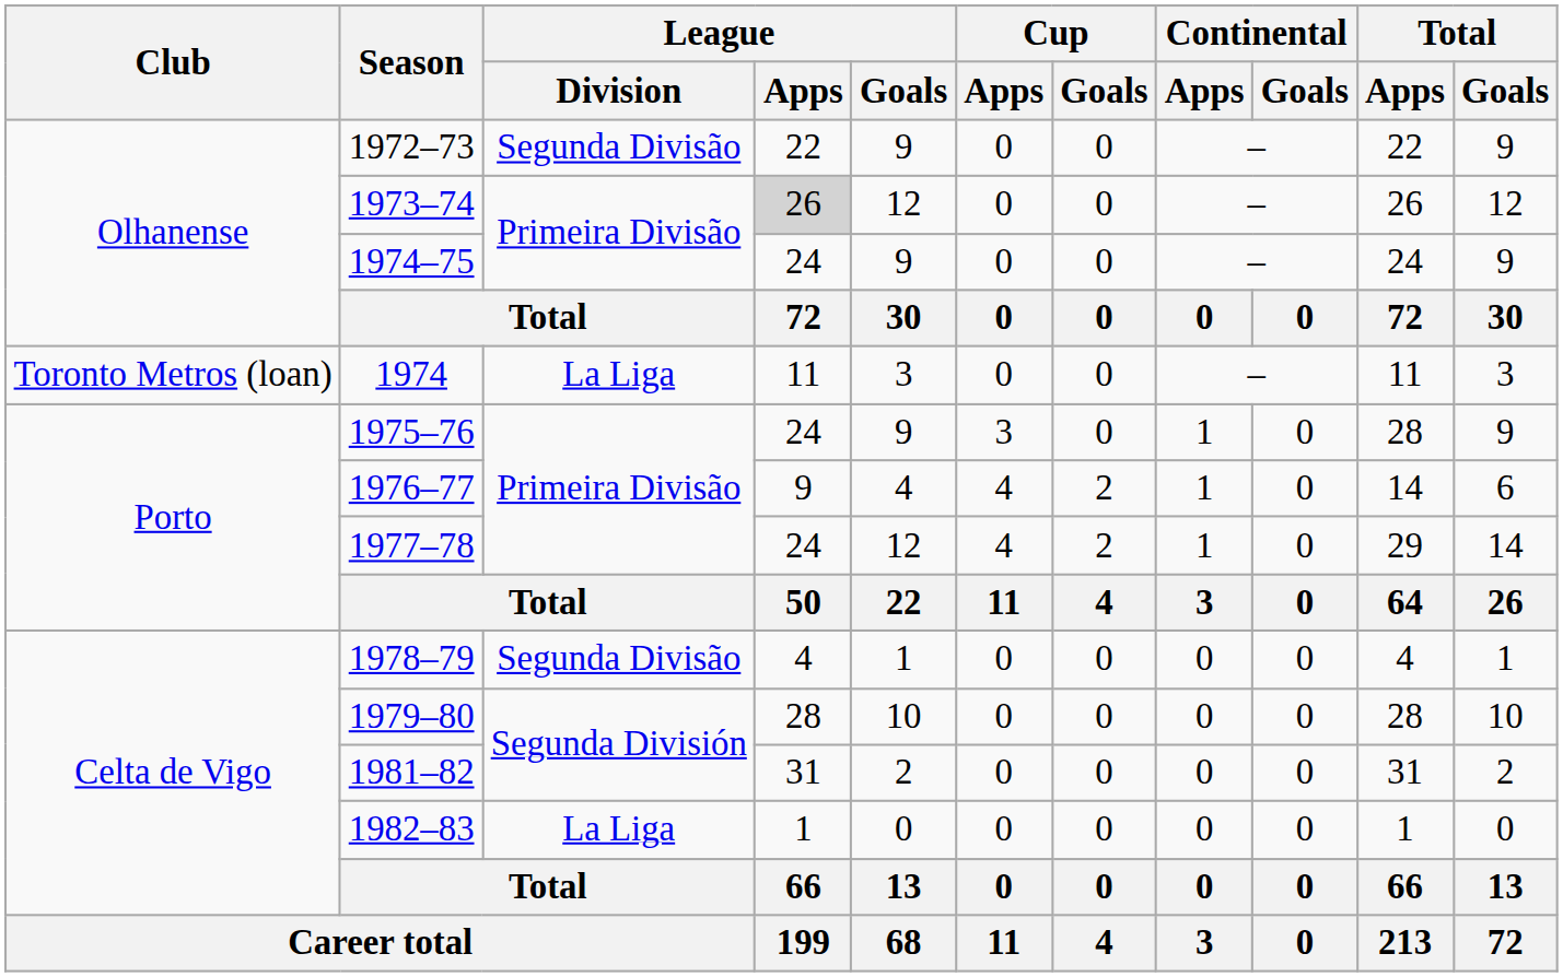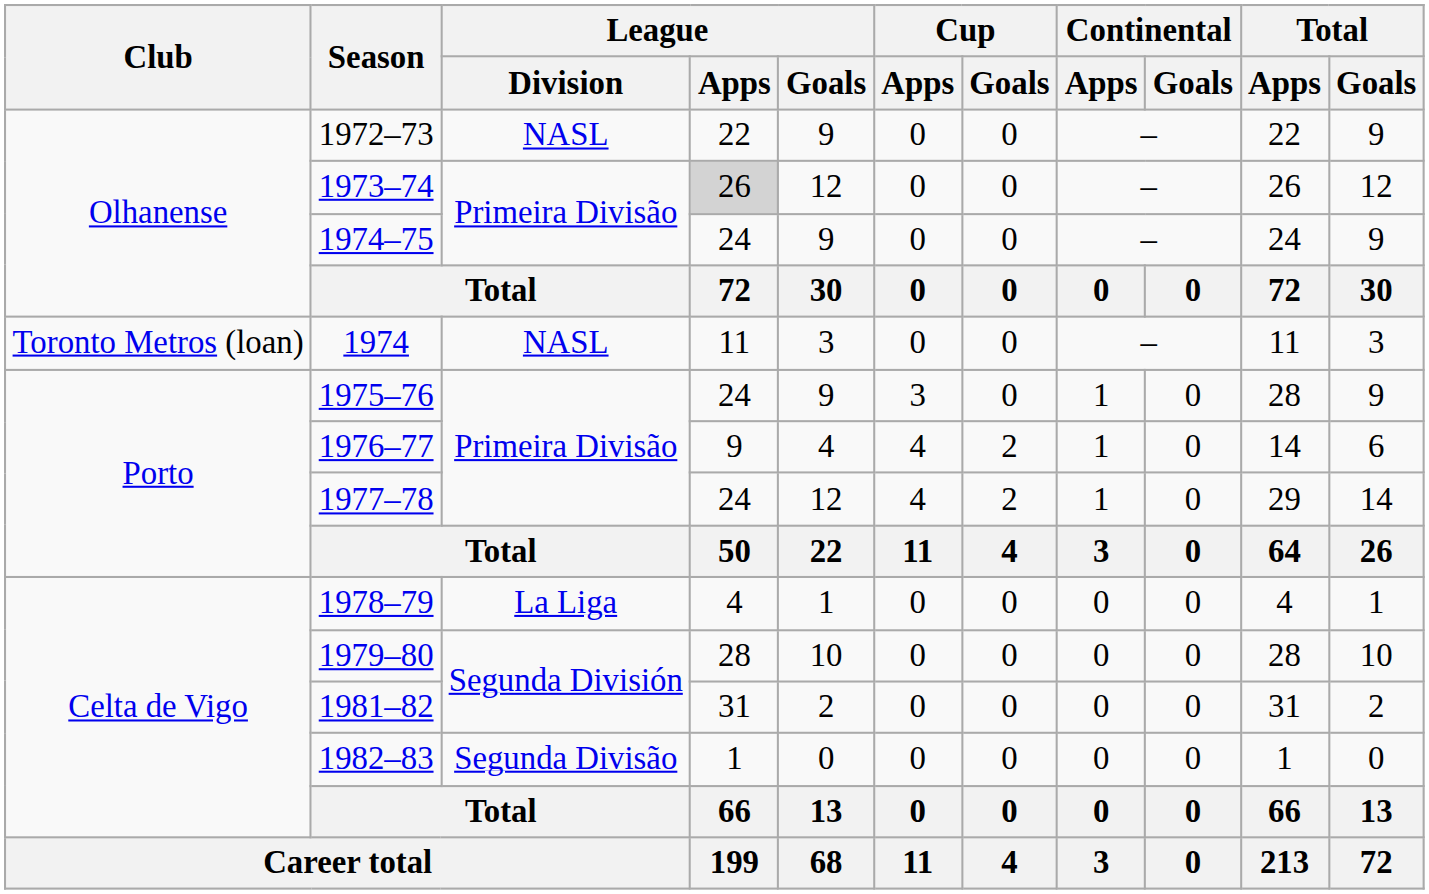1972–73 | League / Division: Segunda Divisão -> NASL
1974 | League / Division: La Liga -> NASL
1978–79 | League / Division: Segunda Divisão -> La Liga
1982–83 | League / Division: La Liga -> Segunda Divisão
